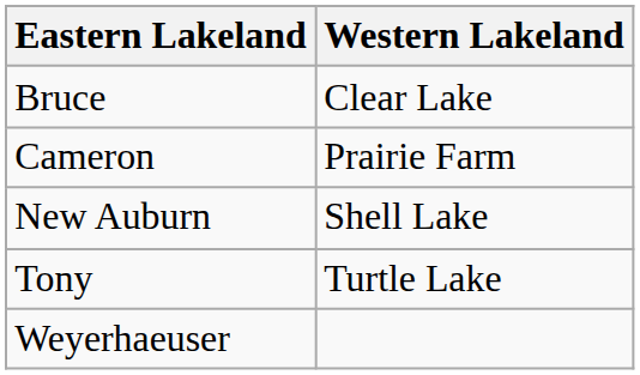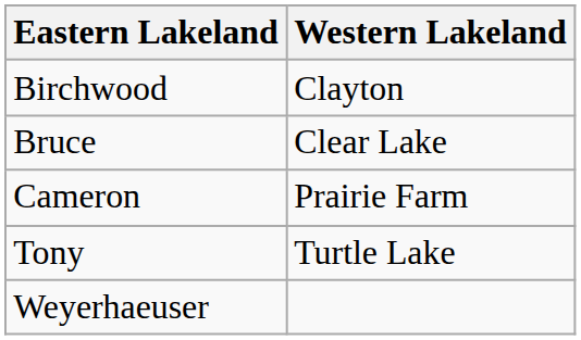+ row: Birchwood | Clayton
- row: New Auburn | Shell Lake
